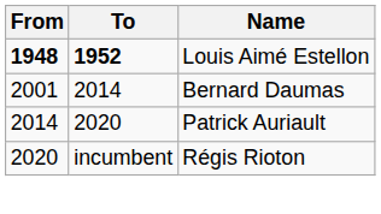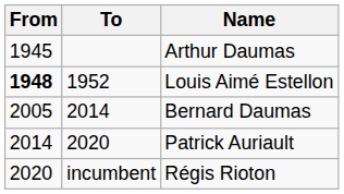+ row: 1945 | Arthur Daumas
Louis Aimé Estellon | To: bold -> normal
Bernard Daumas | From: 2001 -> 2005
